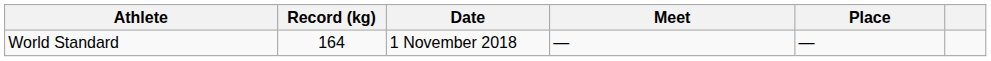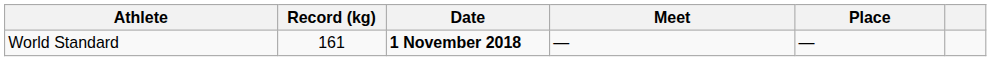World Standard | Record (kg): 164 -> 161
World Standard | Date: normal -> bold
